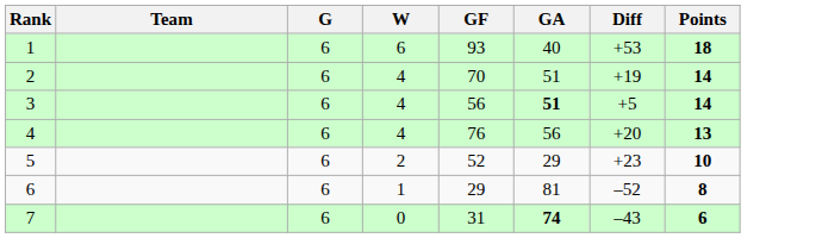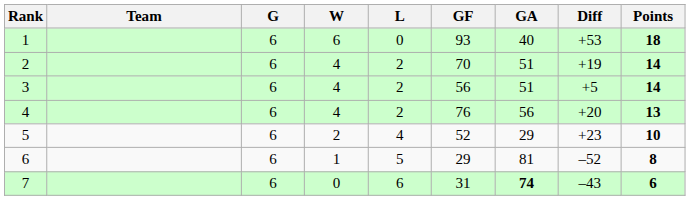+ column: L | 0 | 2 | 2 | 2 | 4 | 5 | 6
3 | GA: bold -> normal
